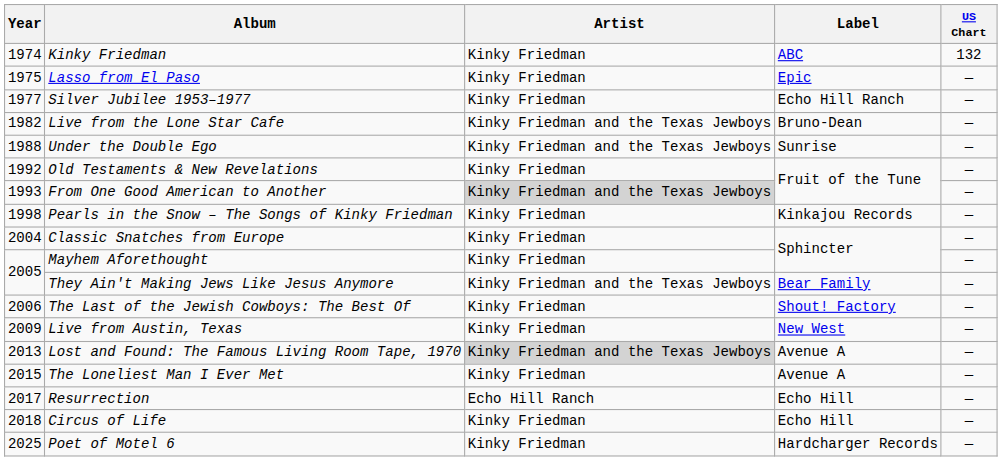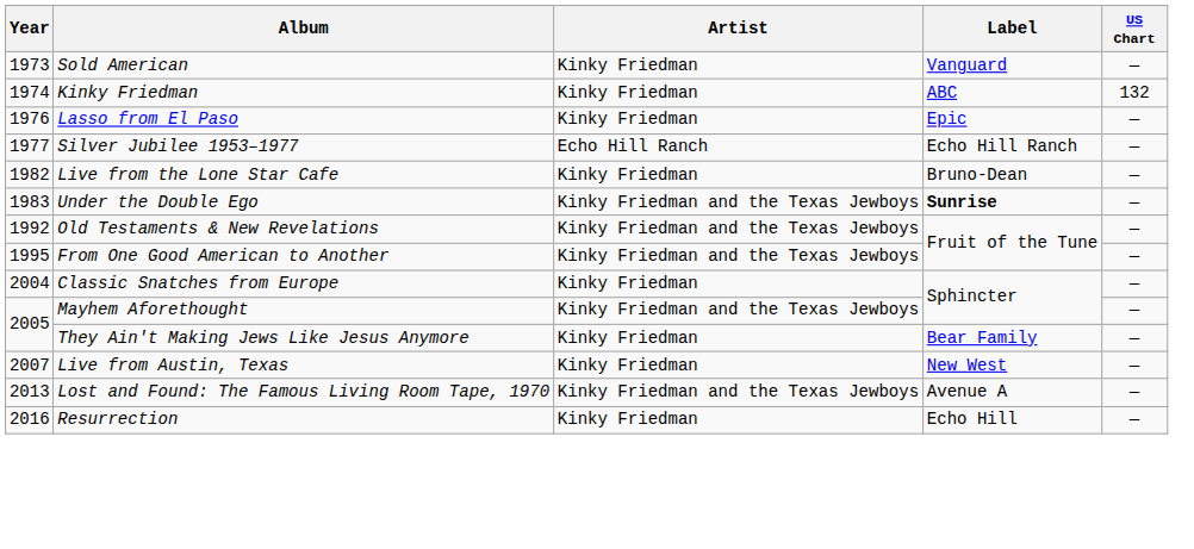+ row: 1973 | Sold American | Kinky Friedman | Vanguard | —
Lasso from El Paso | Year: 1975 -> 1976
Silver Jubilee 1953–1977 | Artist: Kinky Friedman -> Echo Hill Ranch
Live from the Lone Star Cafe | Artist: Kinky Friedman and the Texas Jewboys -> Kinky Friedman
Under the Double Ego | Year: 1988 -> 1983
Under the Double Ego | Label: normal -> bold
Old Testaments & New Revelations | Artist: Kinky Friedman -> Kinky Friedman and the Texas Jewboys
From One Good American to Another | Year: 1993 -> 1995
From One Good American to Another | Artist: lightgrey background -> no background
- row: 1998 | Pearls in the Snow – The Songs of Kinky Friedman | Kinky Friedman | Kinkajou Records | —
Mayhem Aforethought | Artist: Kinky Friedman -> Kinky Friedman and the Texas Jewboys
They Ain't Making Jews Like Jesus Anymore | Artist: Kinky Friedman and the Texas Jewboys -> Kinky Friedman
- row: 2006 | The Last of the Jewish Cowboys: The Best Of | Kinky Friedman | Shout! Factory | —
Live from Austin, Texas | Year: 2009 -> 2007
Lost and Found: The Famous Living Room Tape, 1970 | Artist: lightgrey background -> no background
- row: 2015 | The Loneliest Man I Ever Met | Kinky Friedman | Avenue A | —
Resurrection | Year: 2017 -> 2016
Resurrection | Artist: Echo Hill Ranch -> Kinky Friedman
- row: 2018 | Circus of Life | Kinky Friedman | Echo Hill | —
- row: 2025 | Poet of Motel 6 | Kinky Friedman | Hardcharger Records | —
